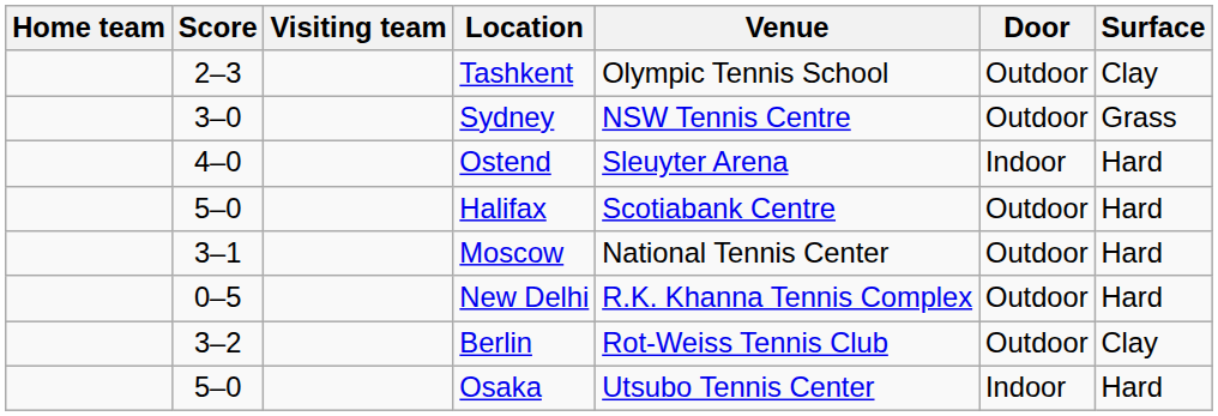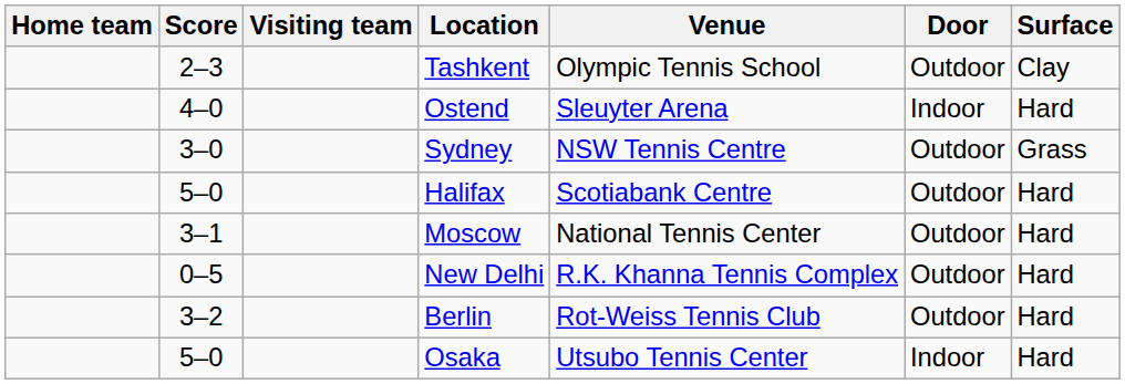rows swapped: Ostend <-> Sydney
Berlin | Surface: Clay -> Hard
